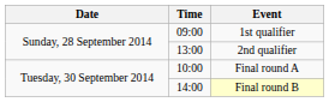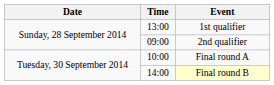1st qualifier | Time: 09:00 -> 13:00
2nd qualifier | Time: 13:00 -> 09:00
